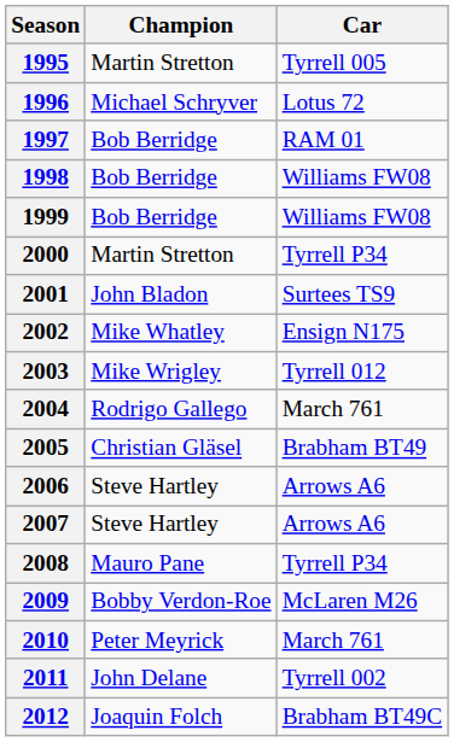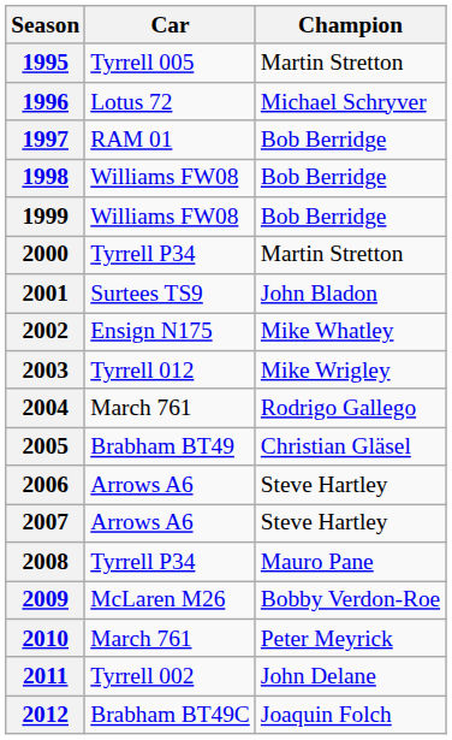columns swapped: Champion <-> Car
